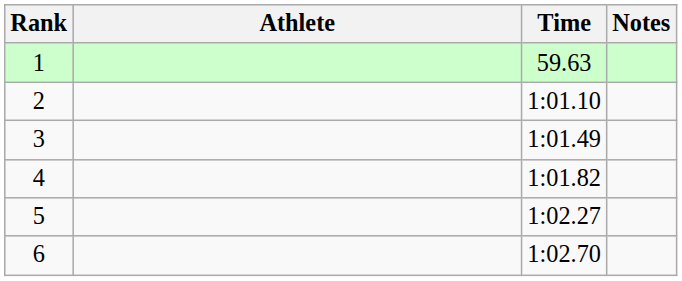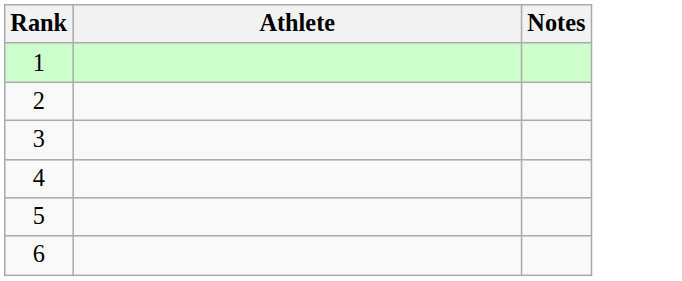- column: Time | 59.63 | 1:01.10 | 1:01.49 | 1:01.82 | 1:02.27 | 1:02.70
